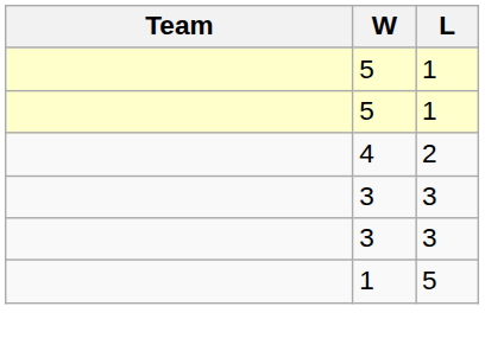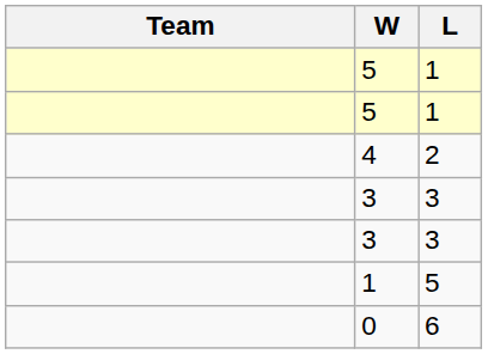+ row: 0 | 6
